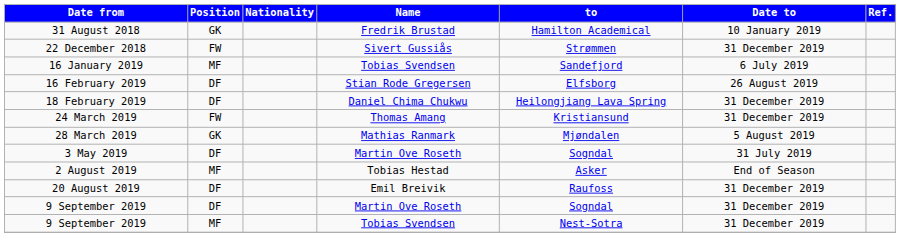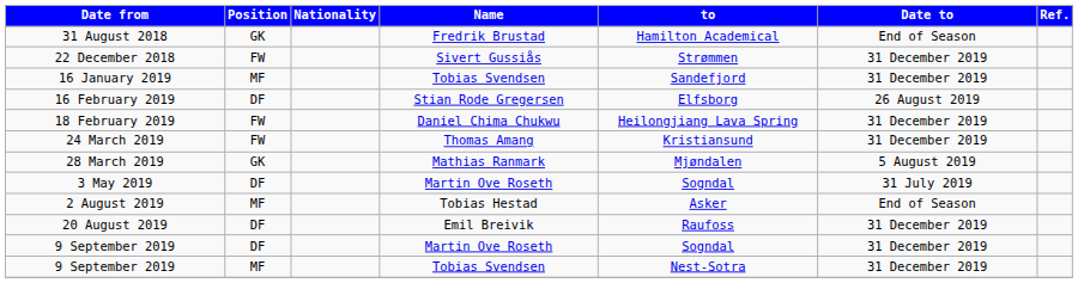31 August 2018 | Date to: 10 January 2019 -> End of Season
16 January 2019 | Date to: 6 July 2019 -> 31 December 2019
18 February 2019 | Position: DF -> FW
